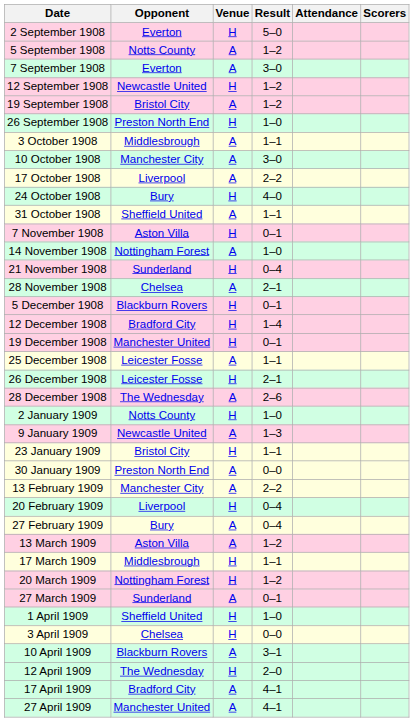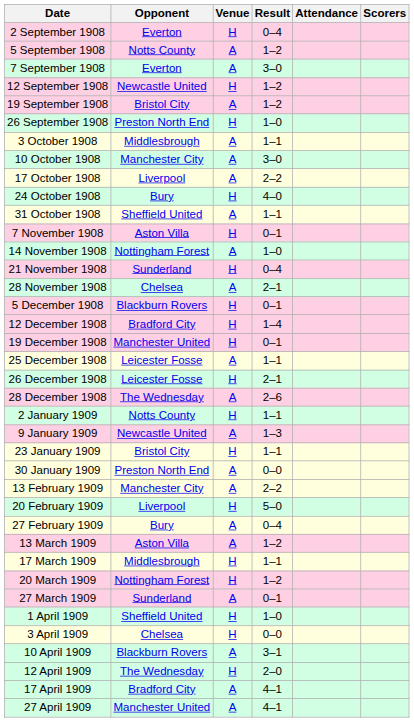2 September 1908 | Result: 5–0 -> 0–4
2 January 1909 | Result: 1–0 -> 1–1
20 February 1909 | Result: 0–4 -> 5–0
